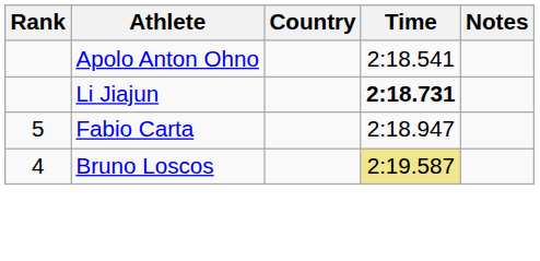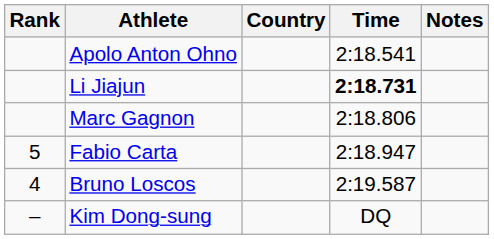+ row: Marc Gagnon | 2:18.806
Bruno Loscos | Time: khaki background -> no background
+ row: – | Kim Dong-sung | DQ
